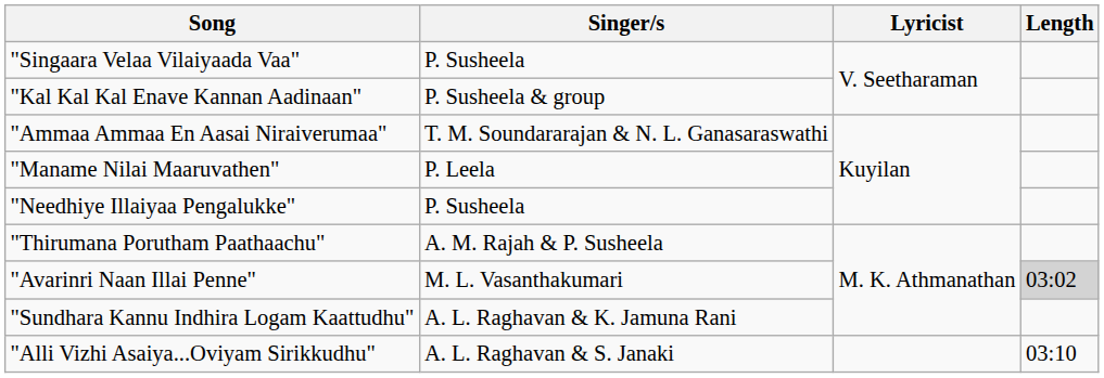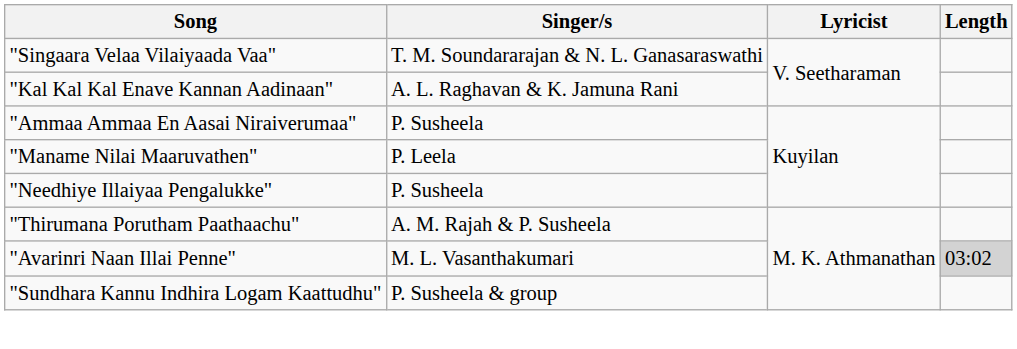"Singaara Velaa Vilaiyaada Vaa" | Singer/s: P. Susheela -> T. M. Soundararajan & N. L. Ganasaraswathi
"Kal Kal Kal Enave Kannan Aadinaan" | Singer/s: P. Susheela & group -> A. L. Raghavan & K. Jamuna Rani
"Ammaa Ammaa En Aasai Niraiverumaa" | Singer/s: T. M. Soundararajan & N. L. Ganasaraswathi -> P. Susheela
"Sundhara Kannu Indhira Logam Kaattudhu" | Singer/s: A. L. Raghavan & K. Jamuna Rani -> P. Susheela & group
- row: "Alli Vizhi Asaiya...Oviyam Sirikkudhu" | A. L. Raghavan & S. Janaki | 03:10
